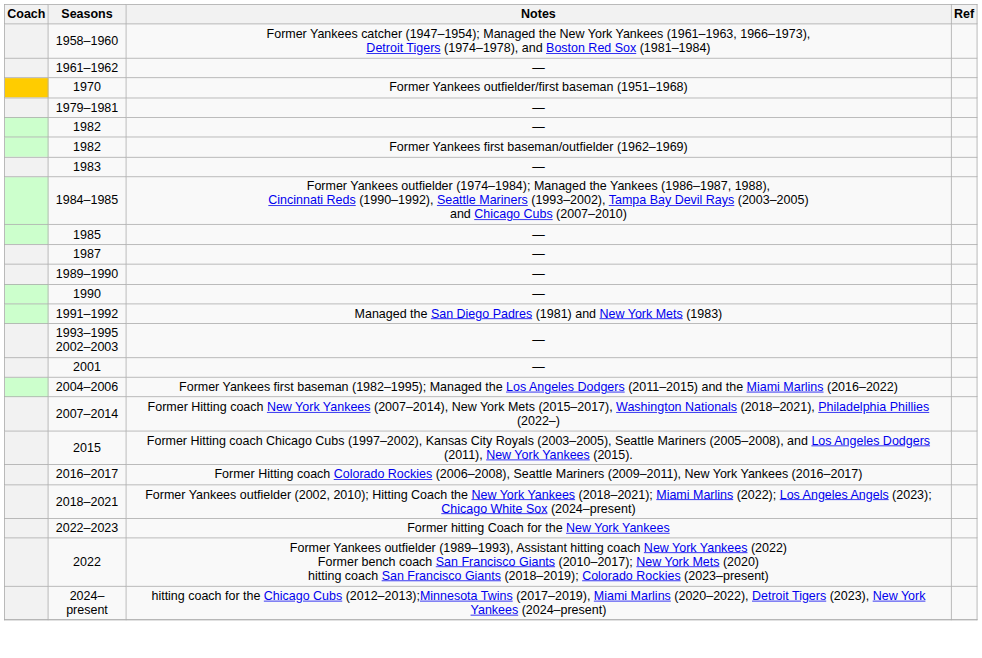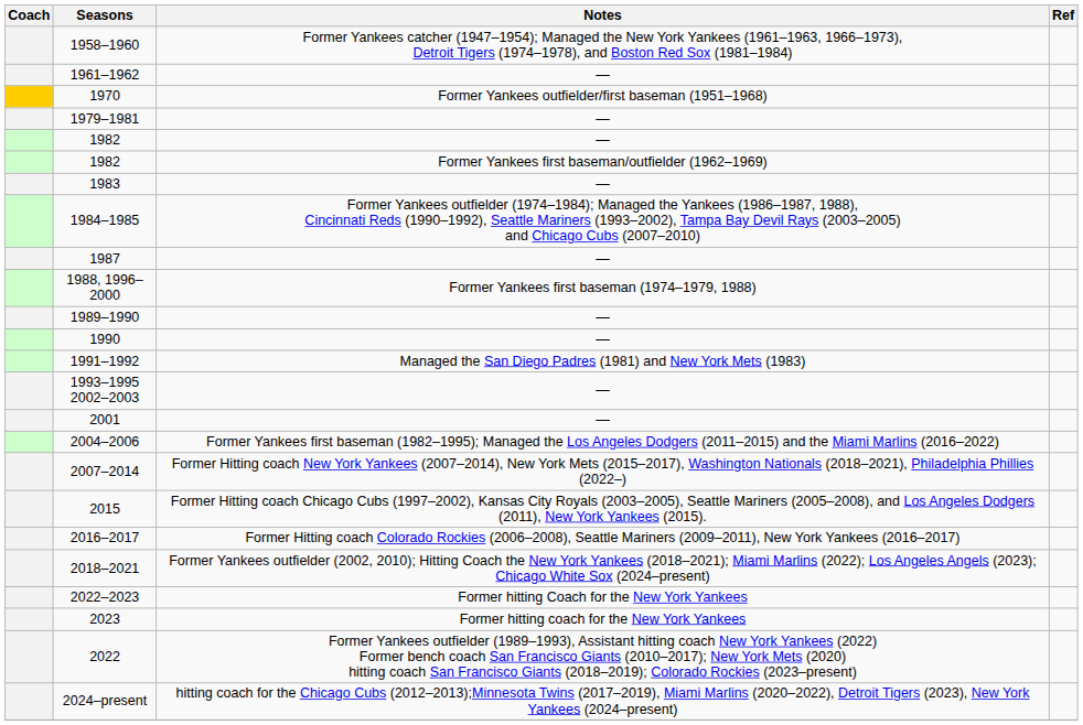- row: 1985 | —
+ row: 1988, 1996–2000 | Former Yankees first baseman (1974–1979, 1988)
+ row: 2023 | Former hitting coach for the New York Yankees
